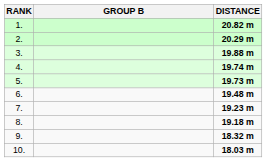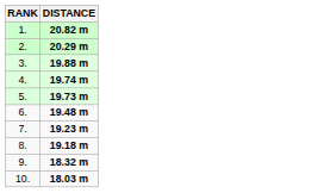- column: GROUP B
